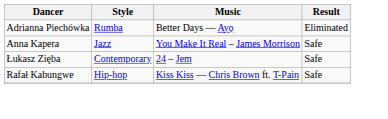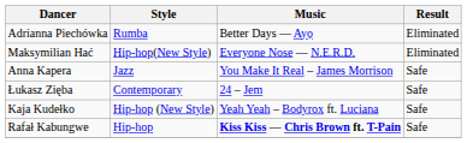+ row: Maksymilian Hać | Hip-hop(New Style) | Everyone Nose — N.E.R.D. | Eliminated
+ row: Kaja Kudełko | Hip-hop (New Style) | Yeah Yeah – Bodyrox ft. Luciana | Safe
Rafał Kabungwe | Music: normal -> bold
